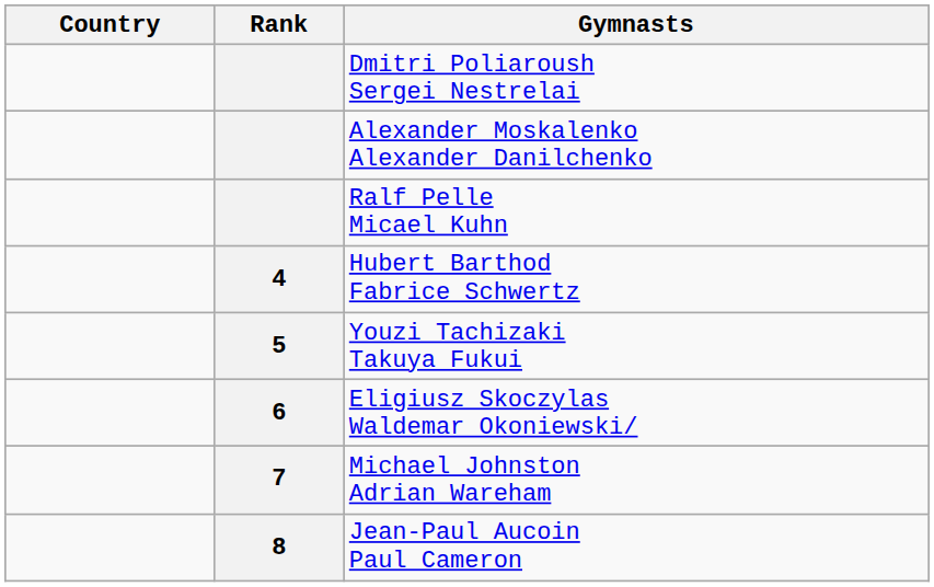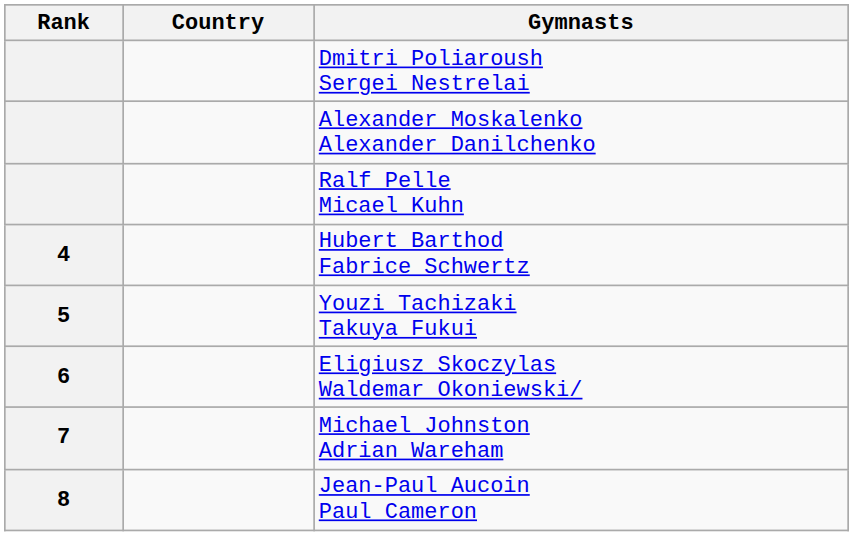columns swapped: Rank <-> Country
